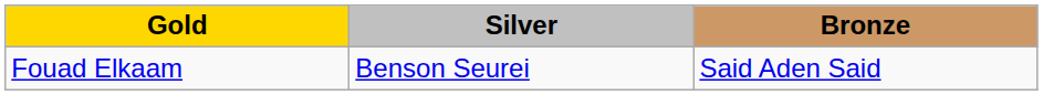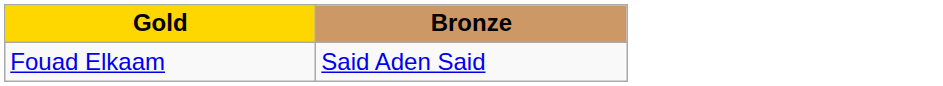- column: Silver | Benson Seurei
